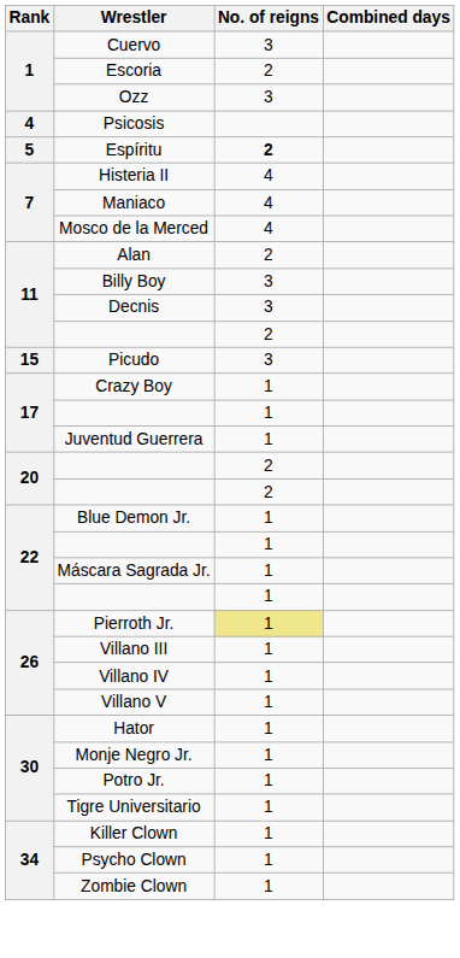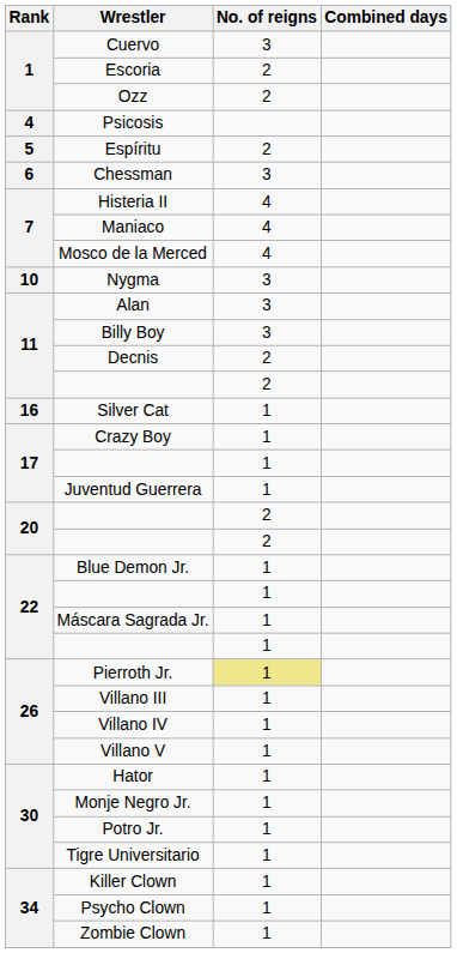Ozz | No. of reigns: 3 -> 2
Espíritu | No. of reigns: bold -> normal
+ row: 6 | Chessman | 3
+ row: 10 | Nygma | 3
Alan | No. of reigns: 2 -> 3
Decnis | No. of reigns: 3 -> 2
- row: 15 | Picudo | 3
+ row: 16 | Silver Cat | 1
